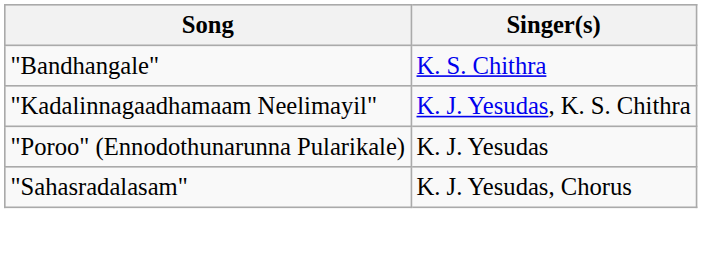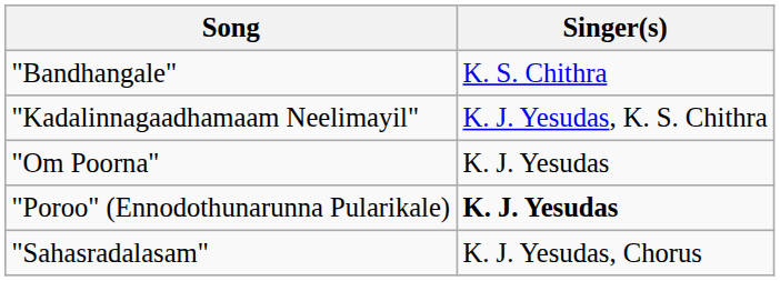+ row: "Om Poorna" | K. J. Yesudas
"Poroo" (Ennodothunarunna Pularikale) | Singer(s): normal -> bold
